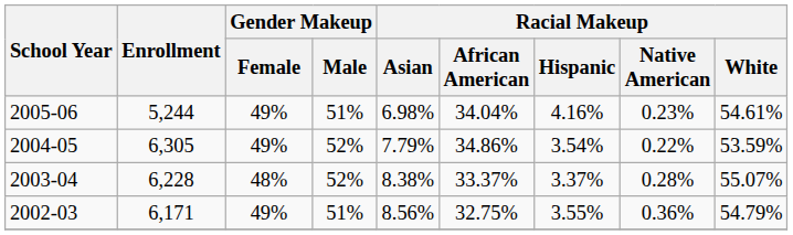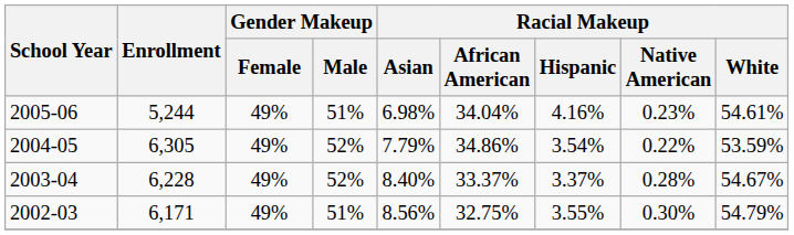2003-04 | Gender Makeup / Female: 48% -> 49%
2003-04 | Racial Makeup / Asian: 8.38% -> 8.40%
2003-04 | Racial Makeup / White: 55.07% -> 54.67%
2002-03 | Racial Makeup / Native American: 0.36% -> 0.30%
